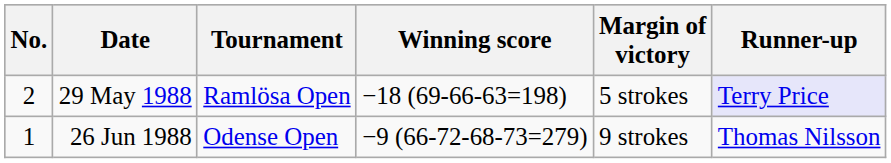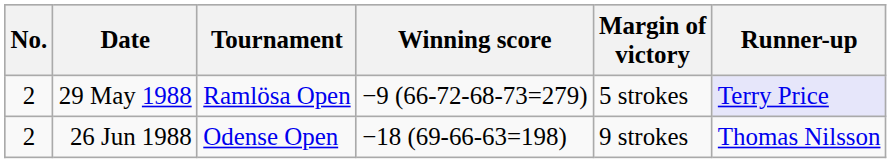29 May 1988 | Winning score: −18 (69-66-63=198) -> −9 (66-72-68-73=279)
26 Jun 1988 | No.: 1 -> 2
26 Jun 1988 | Winning score: −9 (66-72-68-73=279) -> −18 (69-66-63=198)
